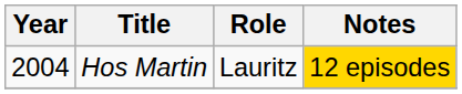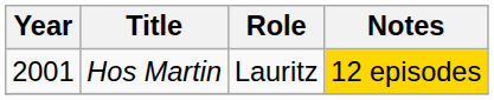Hos Martin | Year: 2004 -> 2001
